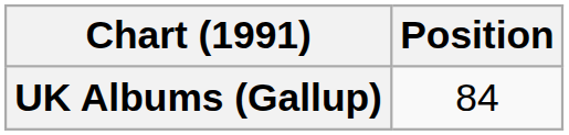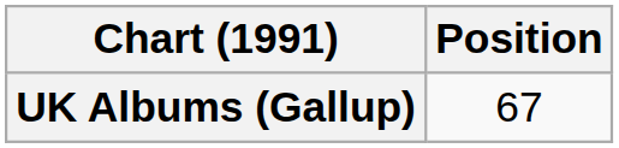UK Albums (Gallup) | Position: 84 -> 67
